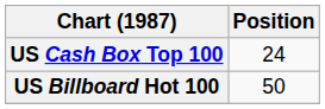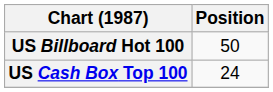rows swapped: US Billboard Hot 100 <-> US Cash Box Top 100
